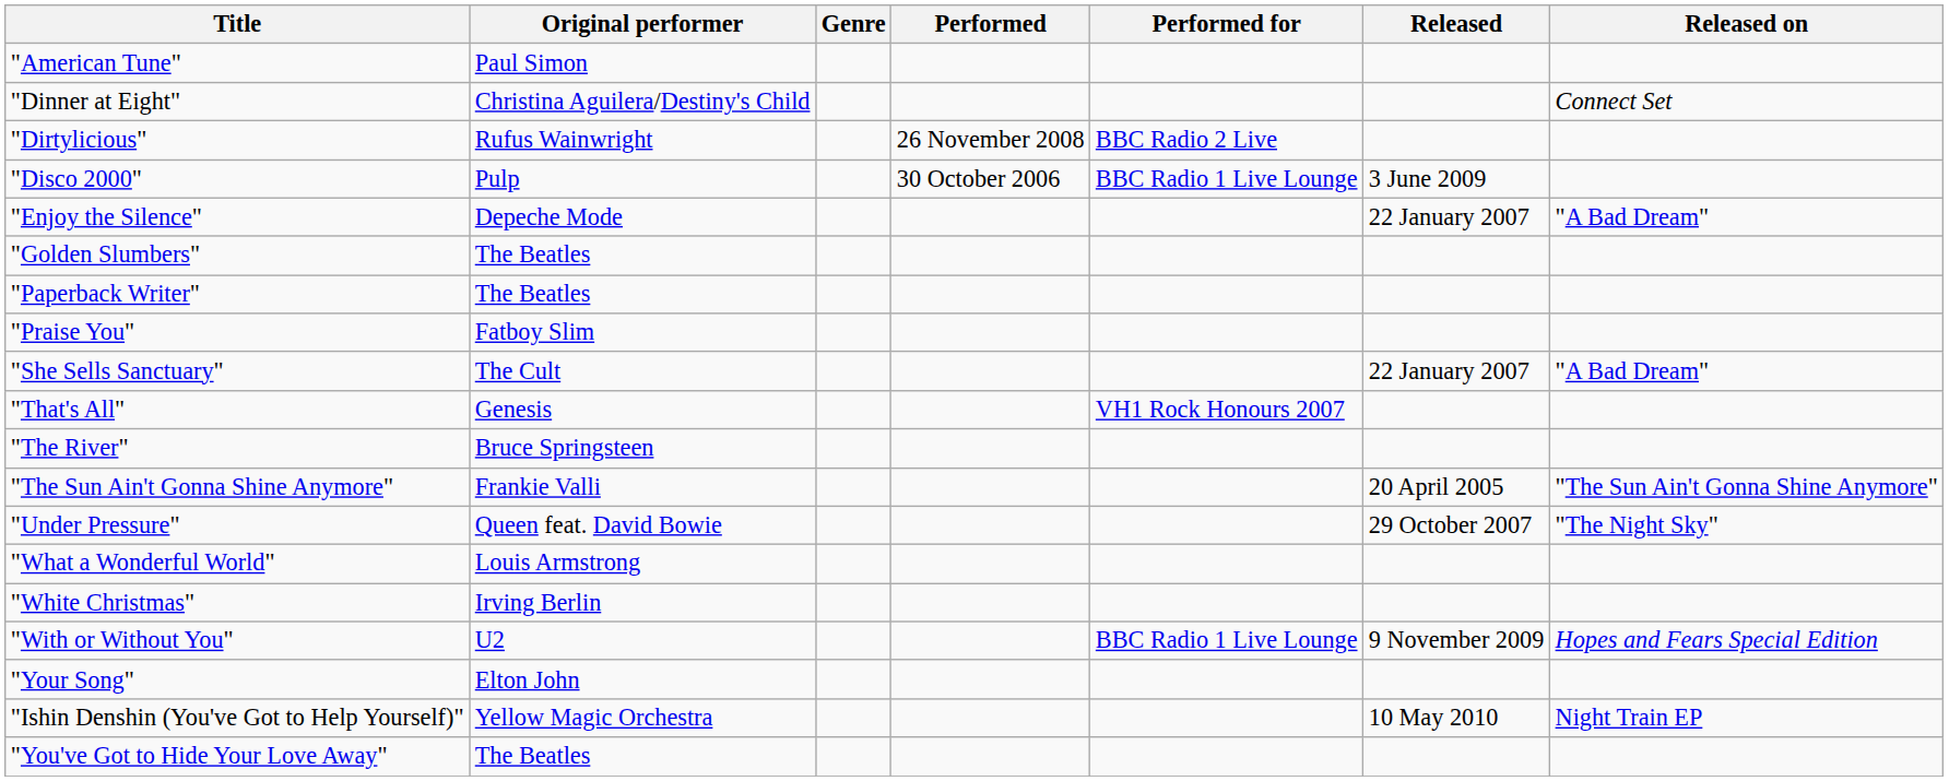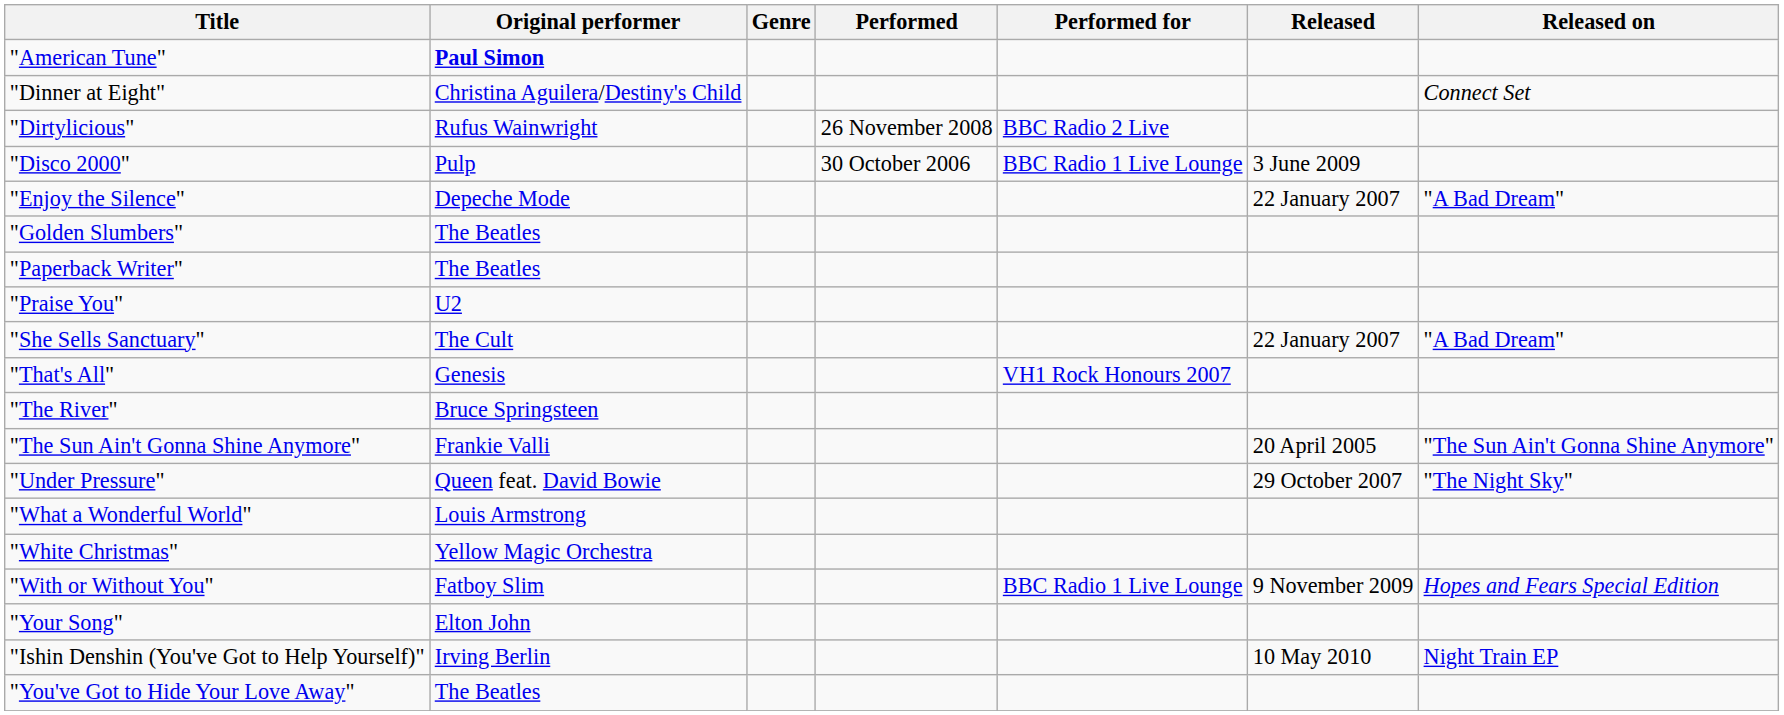"American Tune" | Original performer: normal -> bold
"Praise You" | Original performer: Fatboy Slim -> U2
"White Christmas" | Original performer: Irving Berlin -> Yellow Magic Orchestra
"With or Without You" | Original performer: U2 -> Fatboy Slim
"Ishin Denshin (You've Got to Help Yourself)" | Original performer: Yellow Magic Orchestra -> Irving Berlin
